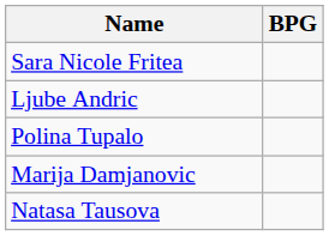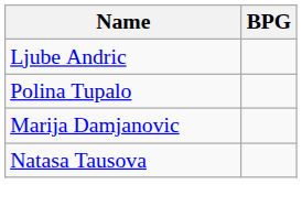- row: Sara Nicole Fritea
